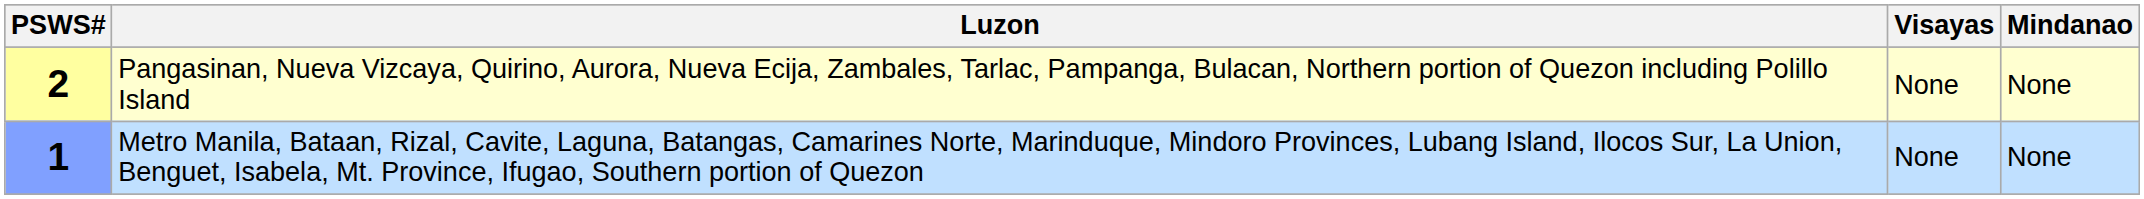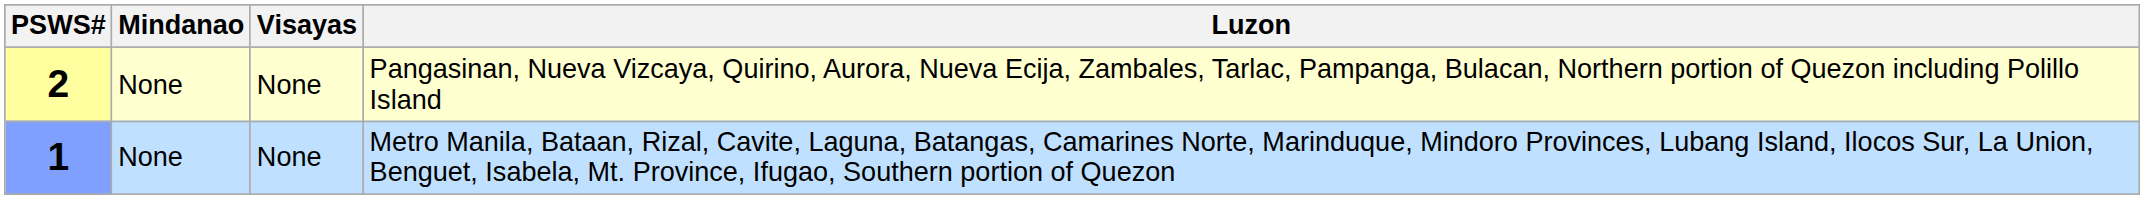columns swapped: Luzon <-> Mindanao
